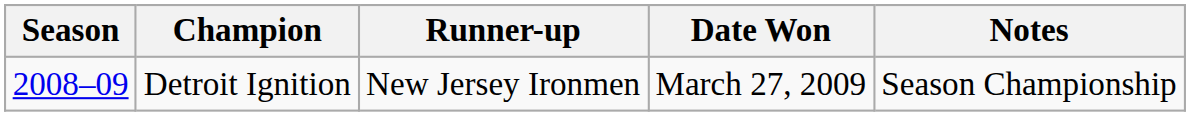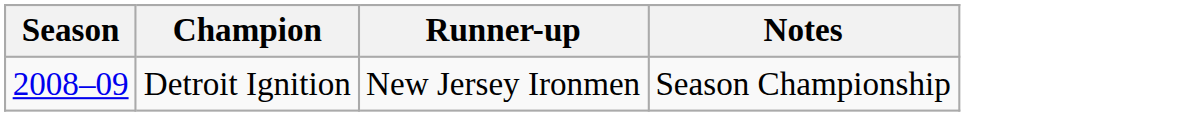- column: Date Won | March 27, 2009
